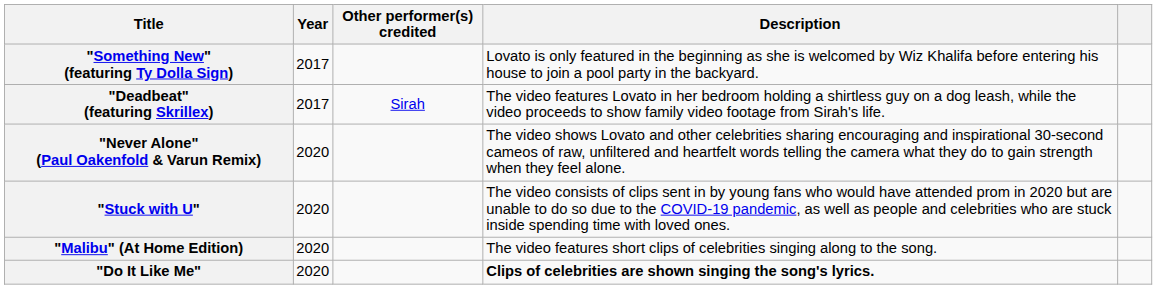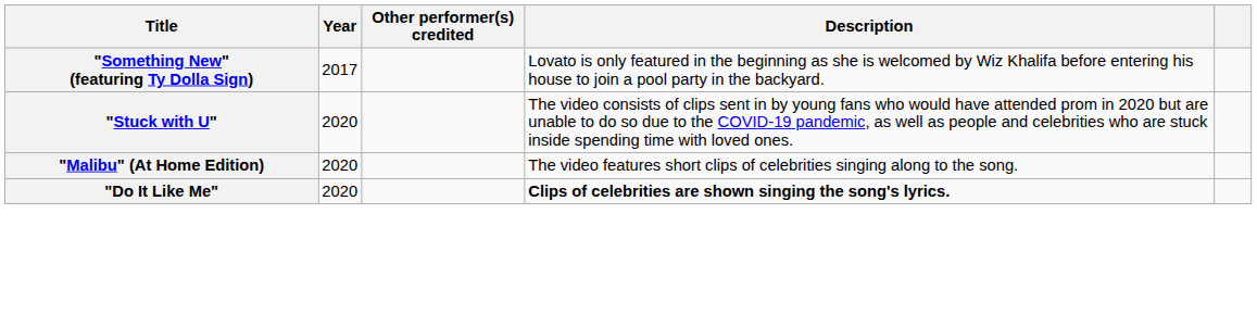- row: "Deadbeat" (featuring Skrillex) | 2017 | Sirah | The video features Lovato in her bedroom holding a shirtless guy on a dog leash, while the video proceeds to show family video footage from Sirah's life.
- row: "Never Alone" (Paul Oakenfold & Varun Remix) | 2020 | The video shows Lovato and other celebrities sharing encouraging and inspirational 30-second cameos of raw, unfiltered and heartfelt words telling the camera what they do to gain strength when they feel alone.
